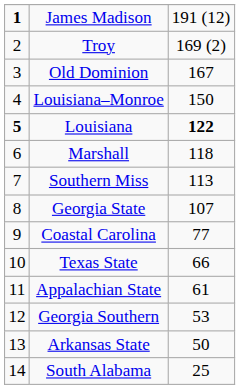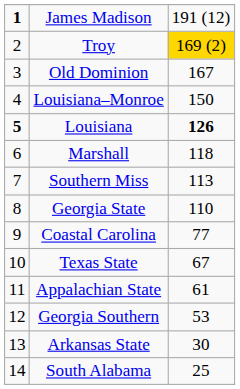Troy | column 3: no background -> gold background
Louisiana | column 3: 122 -> 126
Georgia State | column 3: 107 -> 110
Texas State | column 3: 66 -> 67
Arkansas State | column 3: 50 -> 30
